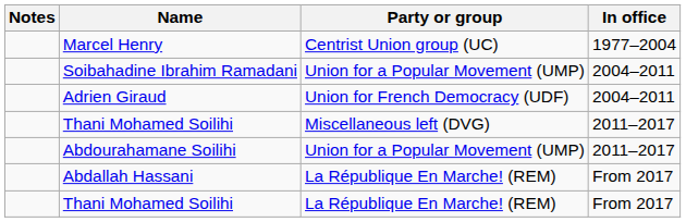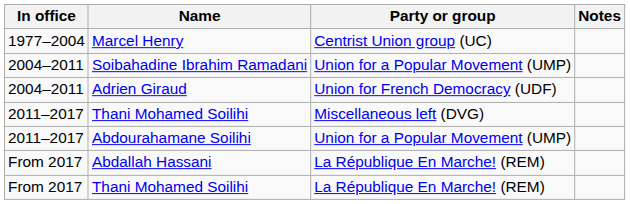columns swapped: In office <-> Notes
